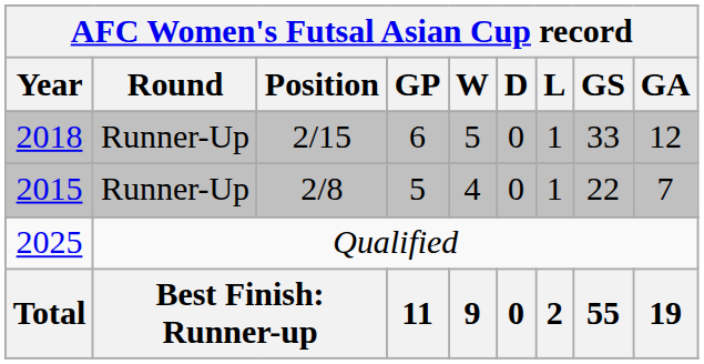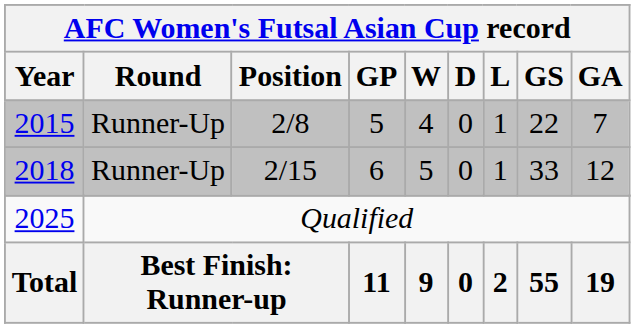rows swapped: 2015 <-> 2018
